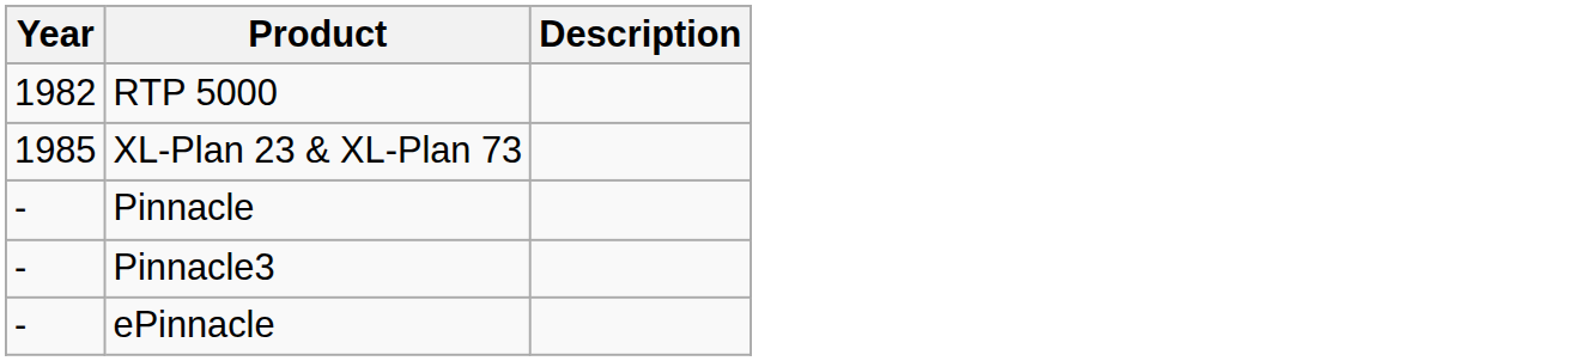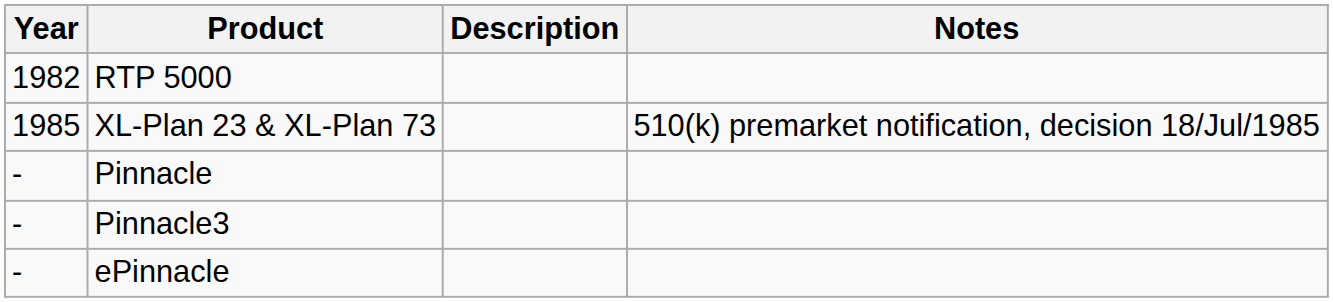+ column: Notes | 510(k) premarket notification, decision 18/Jul/1985
